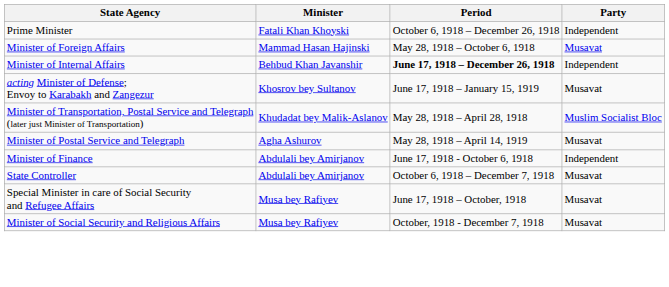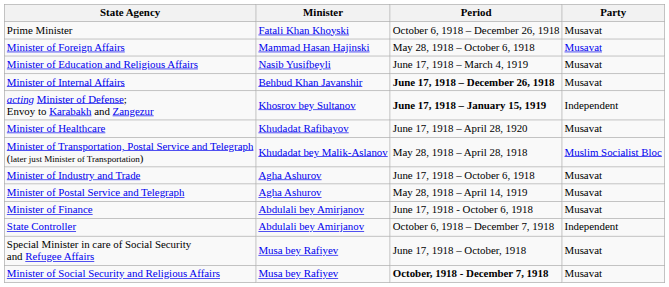Prime Minister | Party: Independent -> Musavat
+ row: Minister of Education and Religious Affairs | Nasib Yusifbeyli | June 17, 1918 – March 4, 1919 | Musavat
Minister of Internal Affairs | Party: Independent -> Musavat
acting Minister of Defense; Envoy to Karabakh and Zangezur | Period: normal -> bold
acting Minister of Defense; Envoy to Karabakh and Zangezur | Party: Musavat -> Independent
+ row: Minister of Healthcare | Khudadat Rafibayov | June 17, 1918 – April 28, 1920 | Musavat
+ row: Minister of Industry and Trade | Agha Ashurov | June 17, 1918 – October 6, 1918 | Musavat
Minister of Finance | Party: Independent -> Musavat
State Controller | Party: Musavat -> Independent
Minister of Social Security and Religious Affairs | Period: normal -> bold
